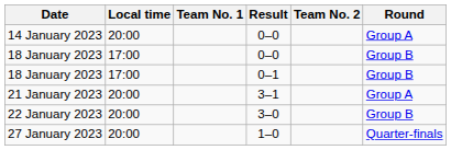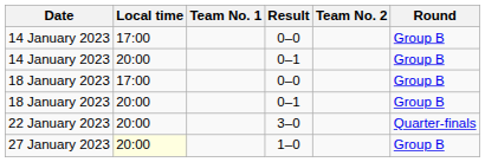14 January 2023 / 0–0 | Local time: 20:00 -> 17:00
14 January 2023 / 0–0 | Round: Group A -> Group B
+ row: 14 January 2023 | 20:00 | 0–1 | Group B
18 January 2023 / 0–1 | Local time: 17:00 -> 20:00
- row: 21 January 2023 | 20:00 | 3–1 | Group A
22 January 2023 | Round: Group B -> Quarter-finals
27 January 2023 | Local time: no background -> lightyellow background
27 January 2023 | Round: Quarter-finals -> Group B
